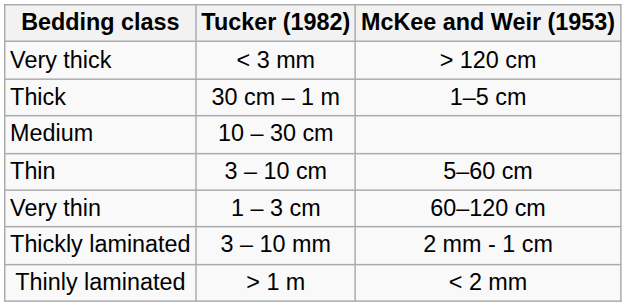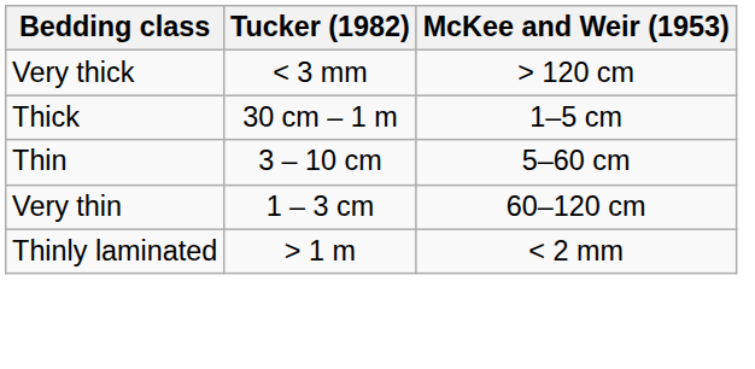- row: Medium | 10 – 30 cm
- row: Thickly laminated | 3 – 10 mm | 2 mm - 1 cm
